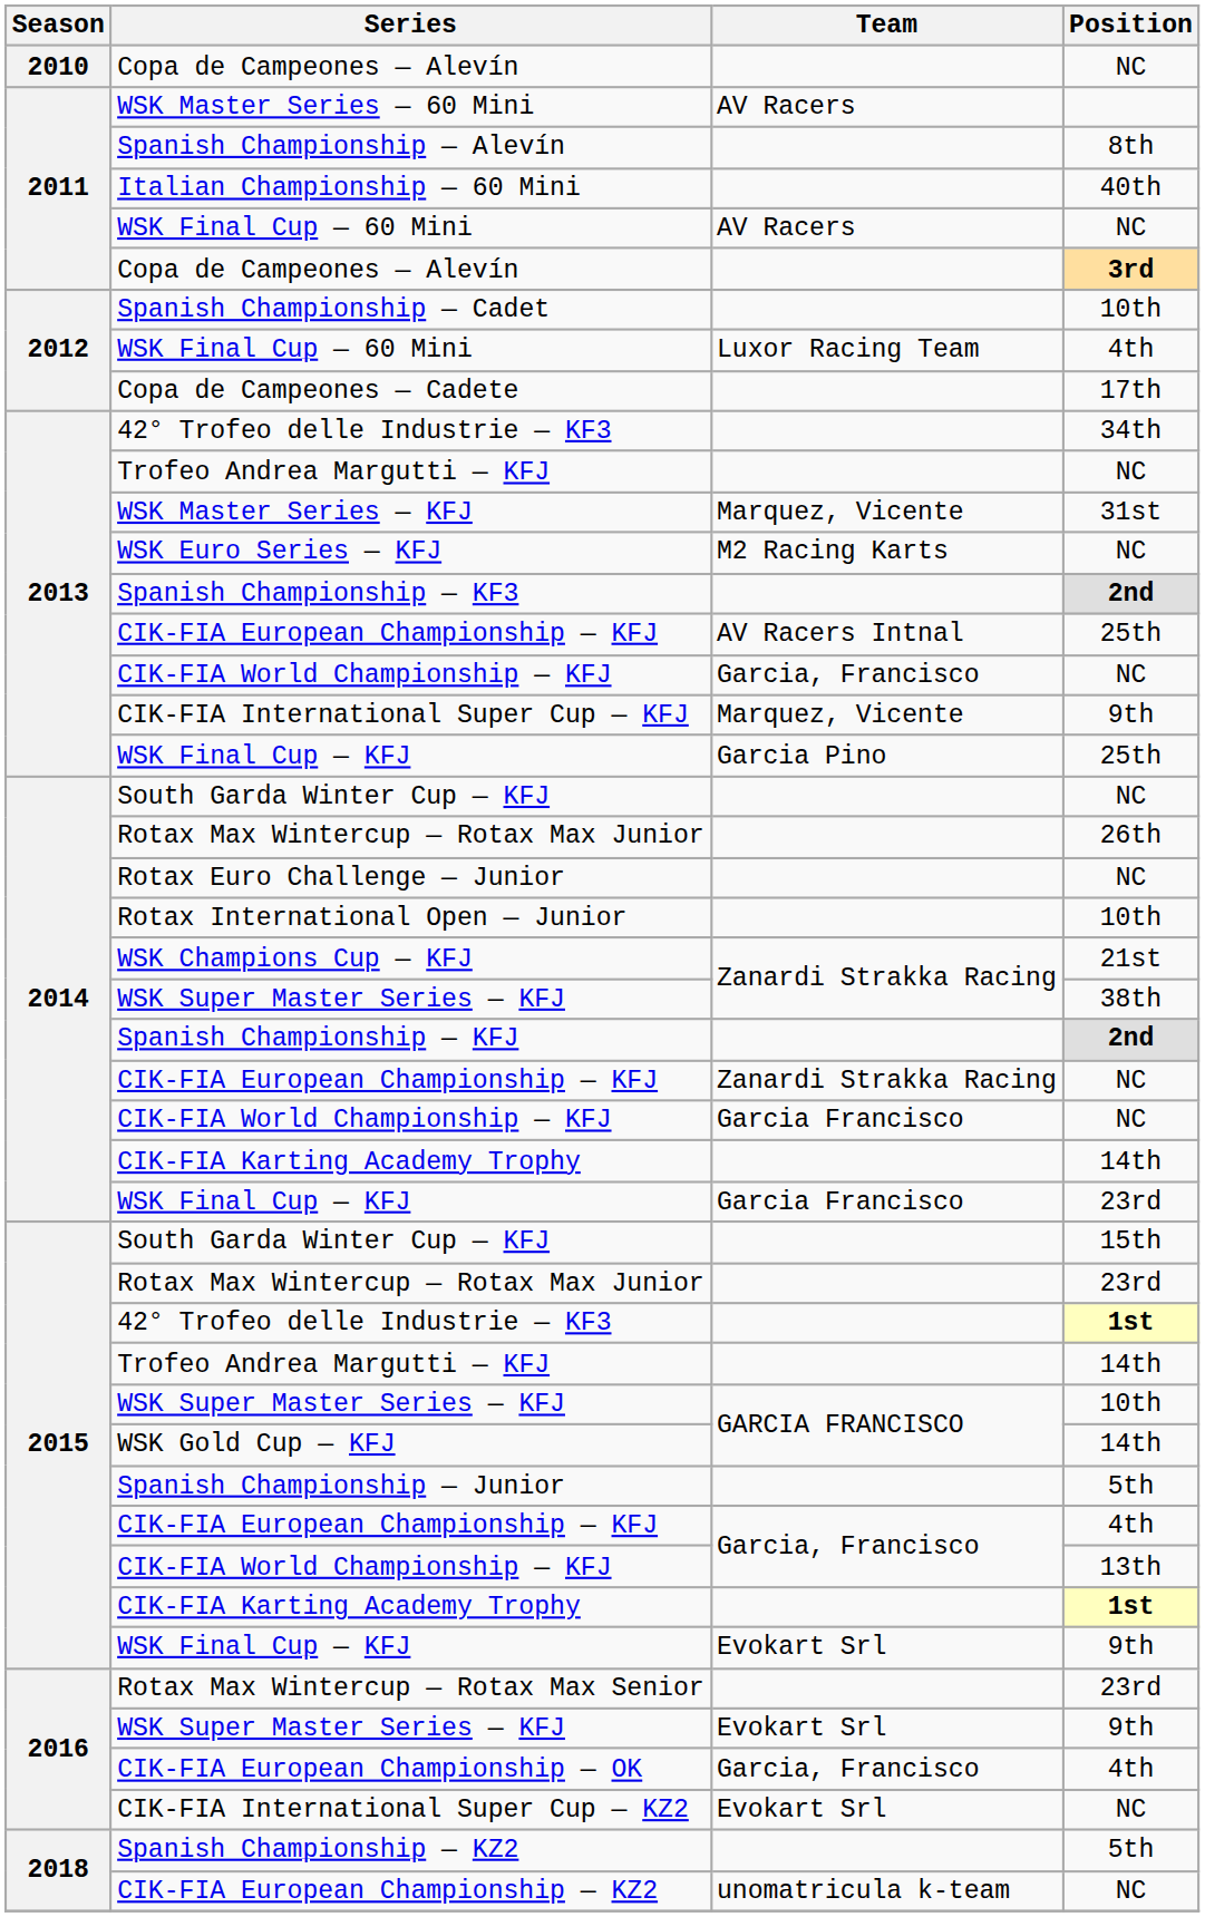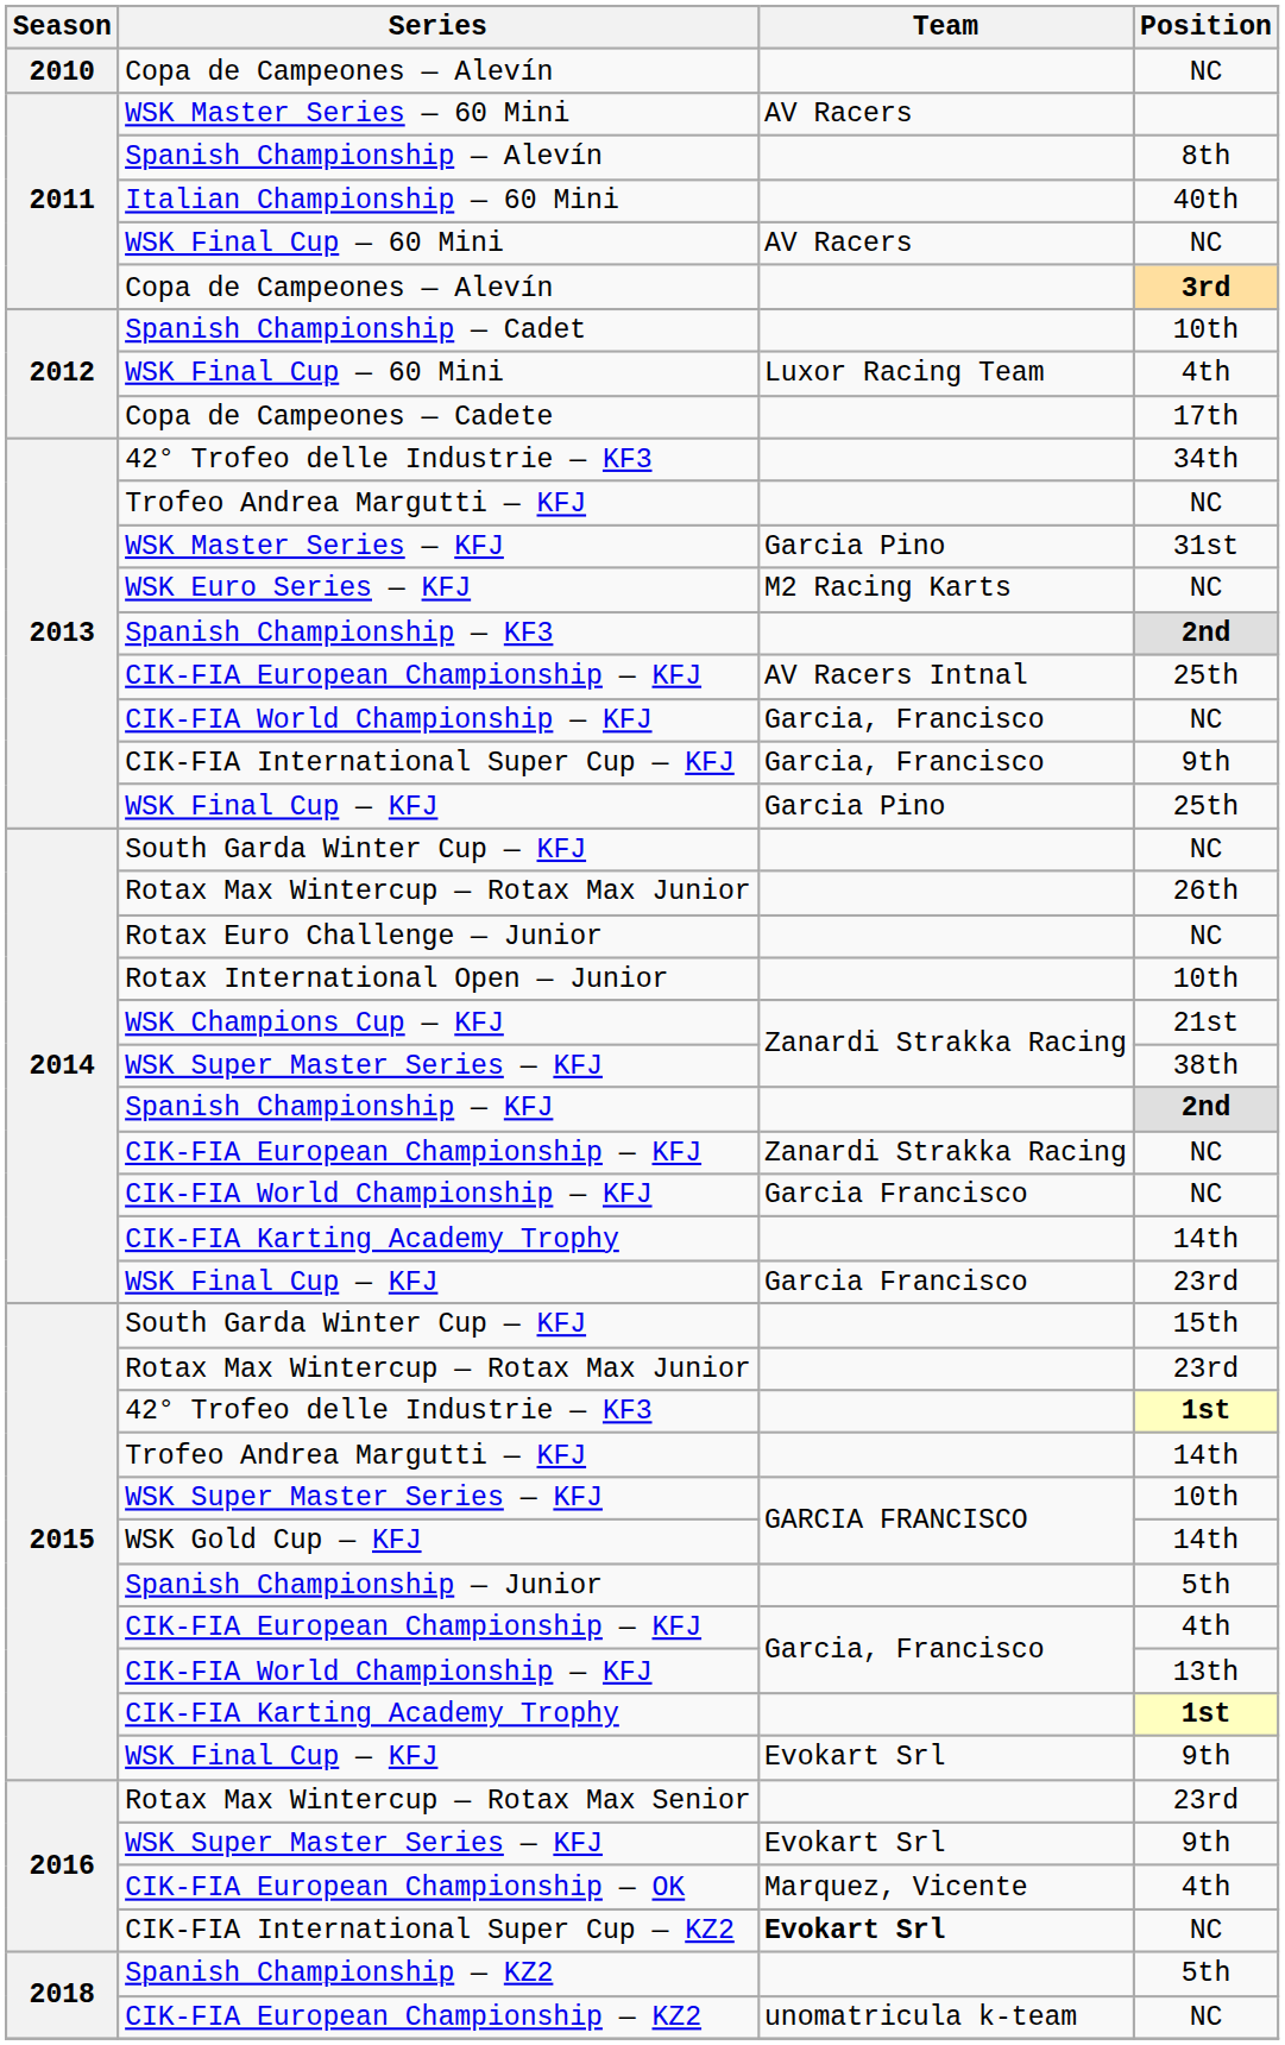WSK Master Series — KFJ | Team: Marquez, Vicente -> Garcia Pino
CIK-FIA International Super Cup — KFJ | Team: Marquez, Vicente -> Garcia, Francisco
CIK-FIA European Championship — OK | Team: Garcia, Francisco -> Marquez, Vicente
CIK-FIA International Super Cup — KZ2 | Team: normal -> bold
